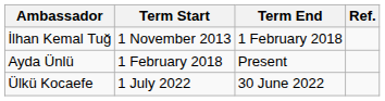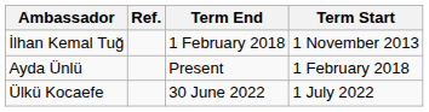columns swapped: Term Start <-> Ref.
